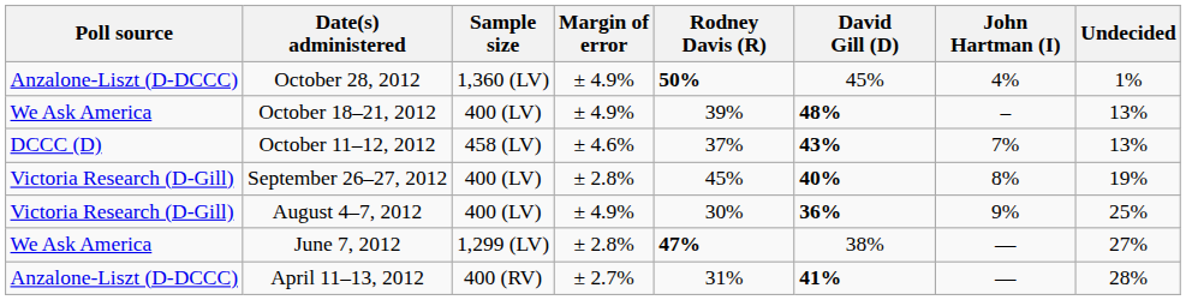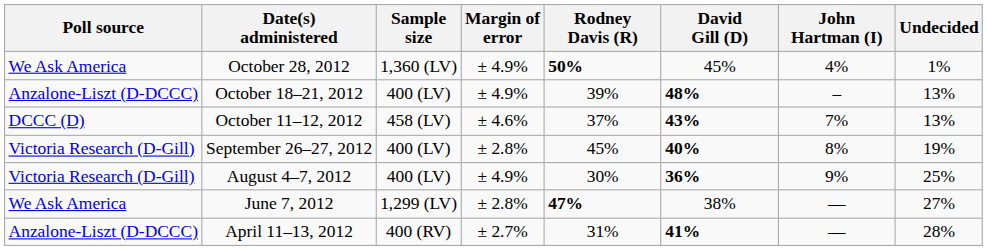October 28, 2012 | Poll source: Anzalone-Liszt (D-DCCC) -> We Ask America
October 18–21, 2012 | Poll source: We Ask America -> Anzalone-Liszt (D-DCCC)
